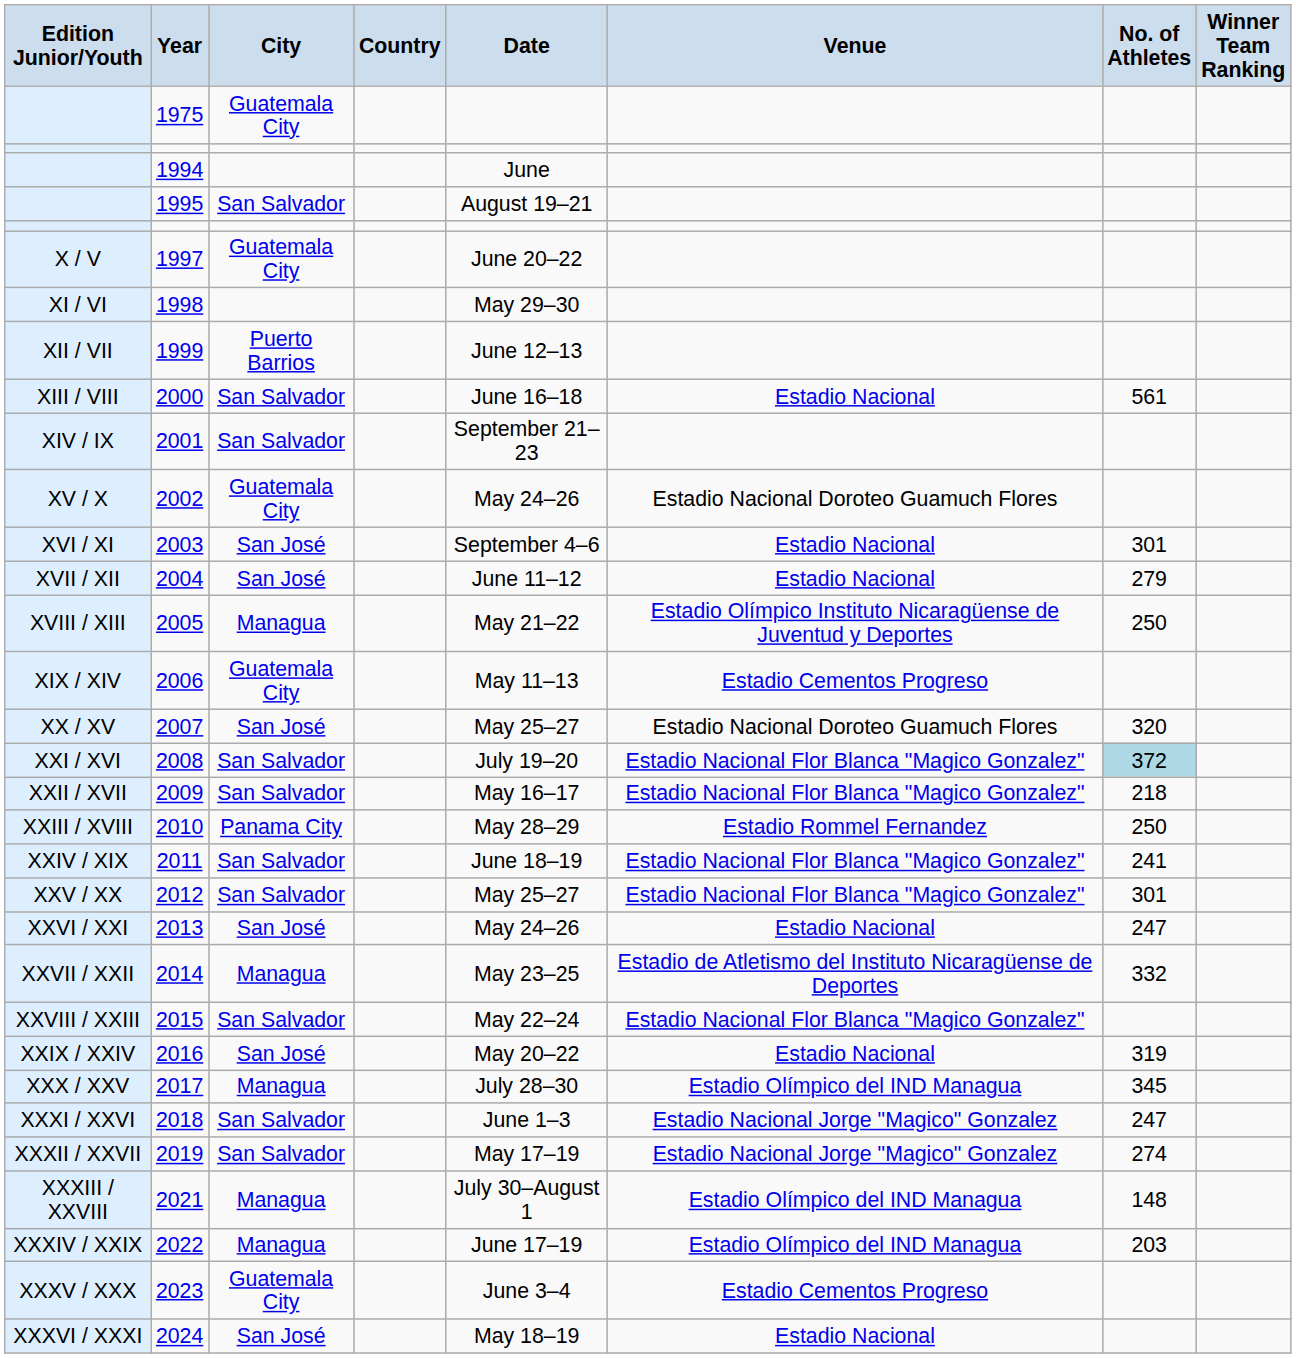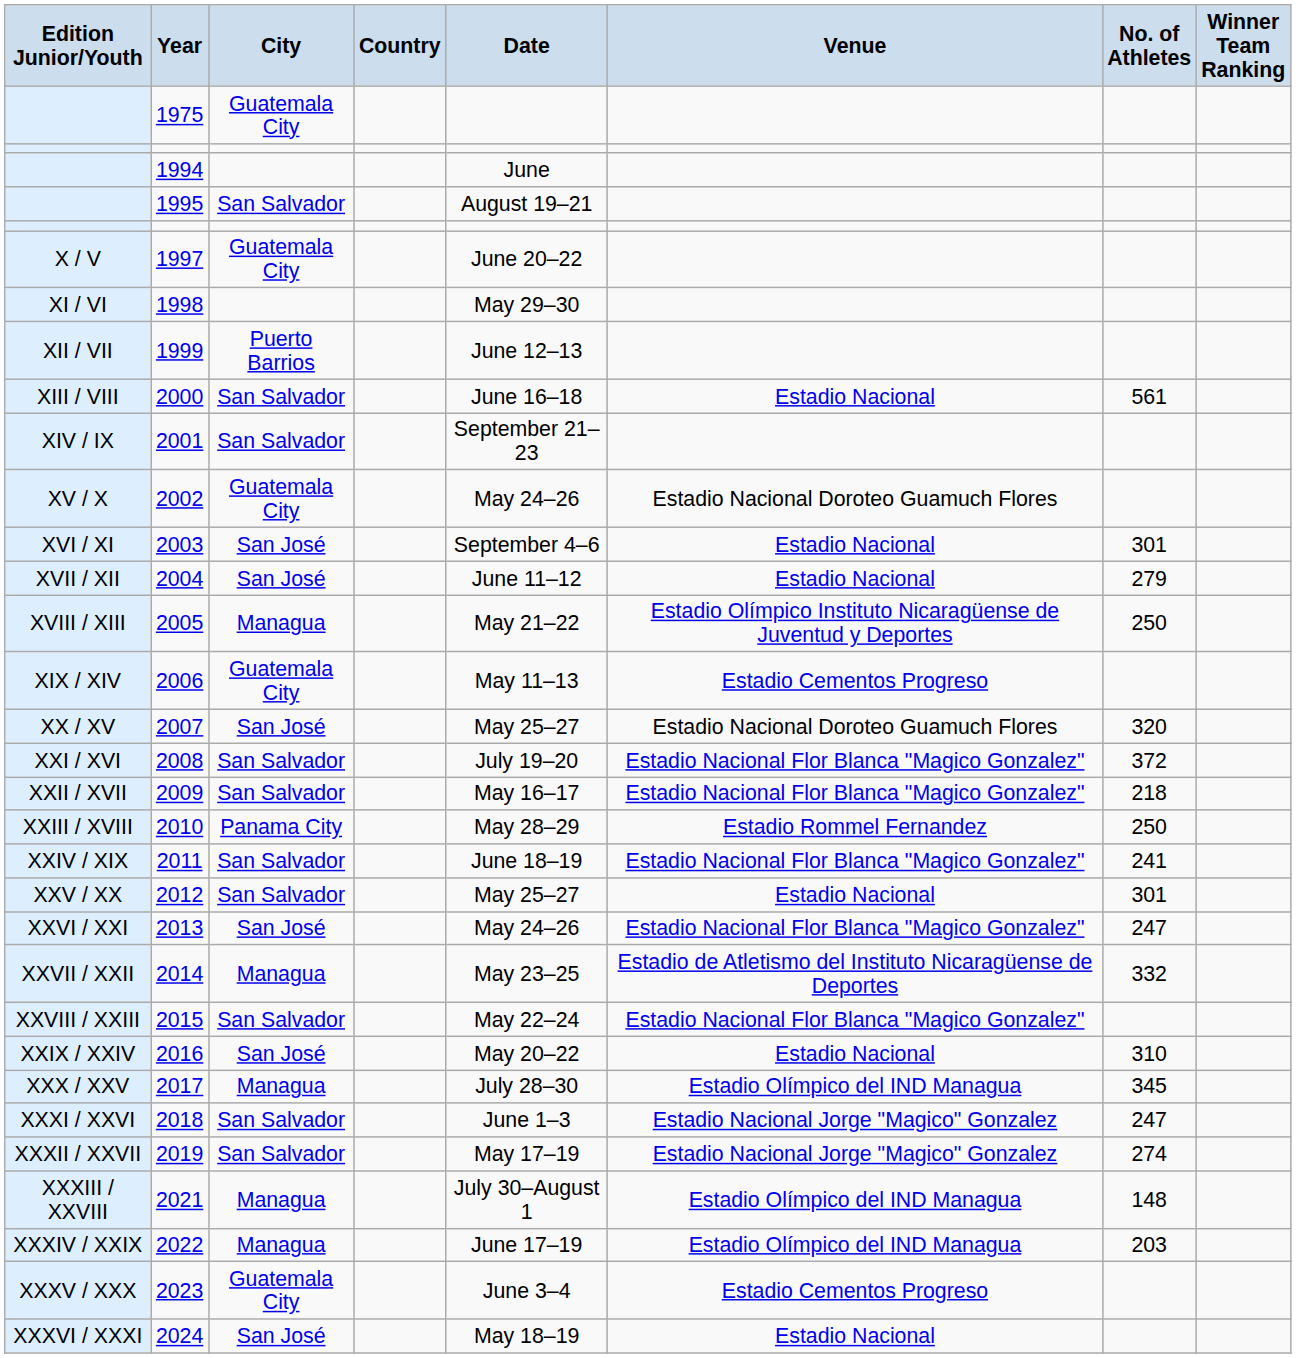2008 | No. of Athletes: lightblue background -> no background
2012 | Venue: Estadio Nacional Flor Blanca "Magico Gonzalez" -> Estadio Nacional
2013 | Venue: Estadio Nacional -> Estadio Nacional Flor Blanca "Magico Gonzalez"
2016 | No. of Athletes: 319 -> 310
